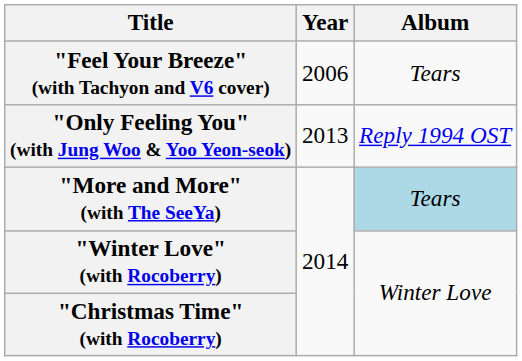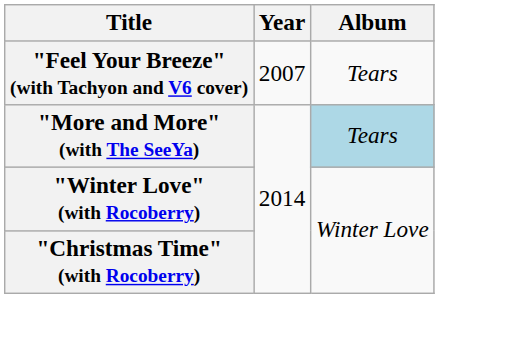"Feel Your Breeze" (with Tachyon and V6 cover) | Year: 2006 -> 2007
- row: "Only Feeling You" (with Jung Woo & Yoo Yeon-seok) | 2013 | Reply 1994 OST
